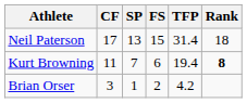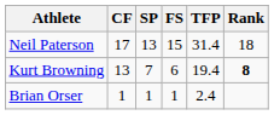Kurt Browning | CF: 11 -> 13
Brian Orser | CF: 3 -> 1
Brian Orser | FS: 2 -> 1
Brian Orser | TFP: 4.2 -> 2.4
